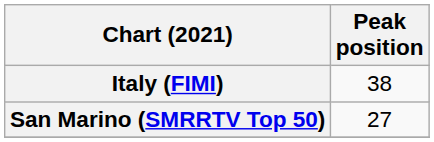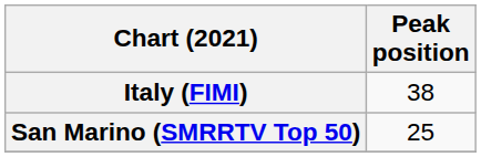San Marino (SMRRTV Top 50) | Peak position: 27 -> 25
